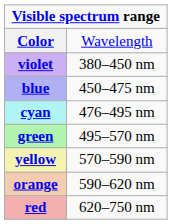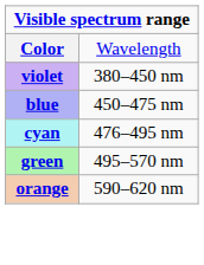- row: yellow | 570–590 nm
- row: red | 620–750 nm
